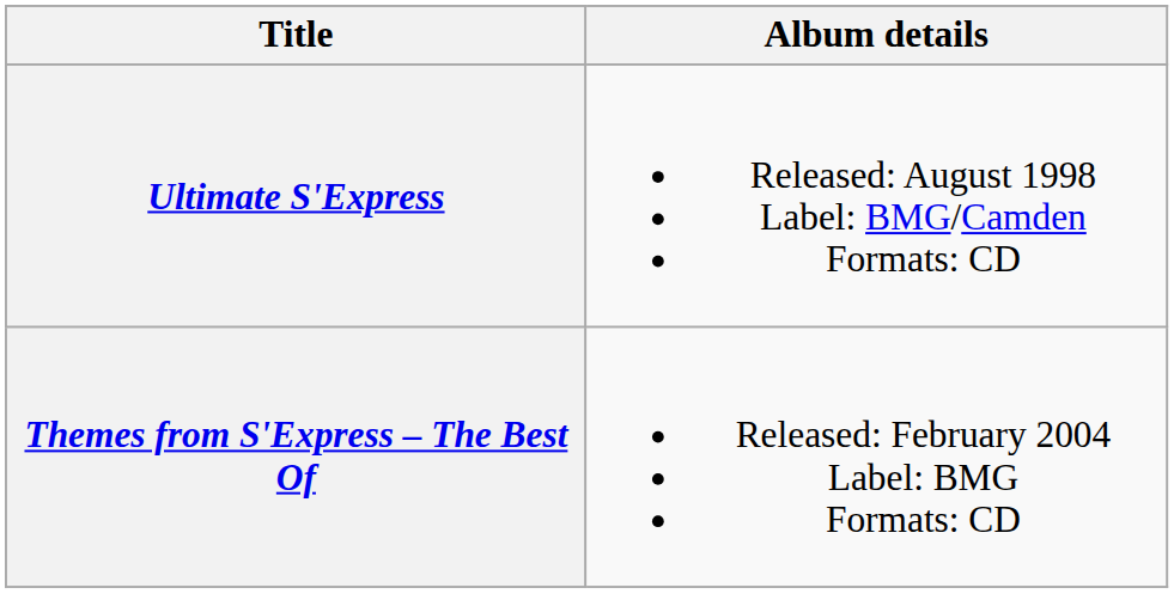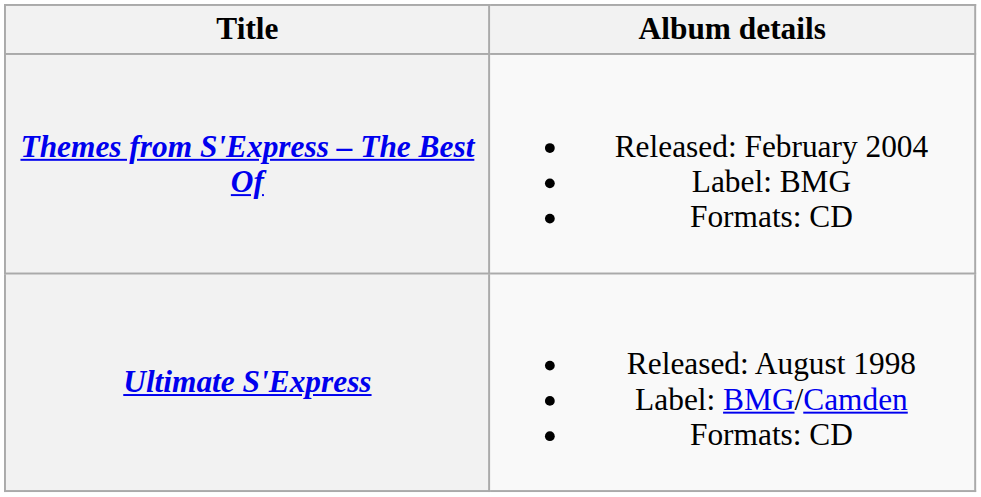rows swapped: Ultimate S'Express <-> Themes from S'Express – The Best Of
